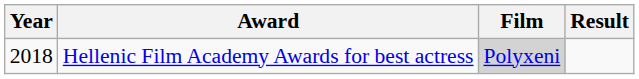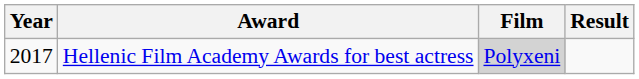Hellenic Film Academy Awards for best actress | Year: 2018 -> 2017
